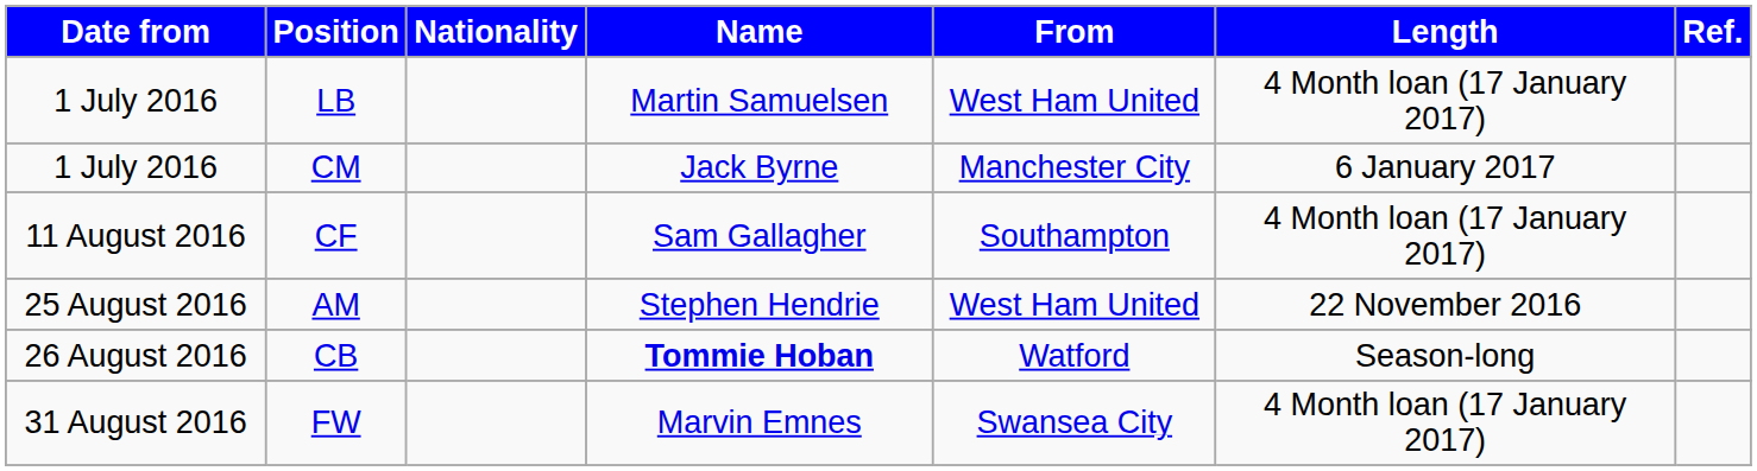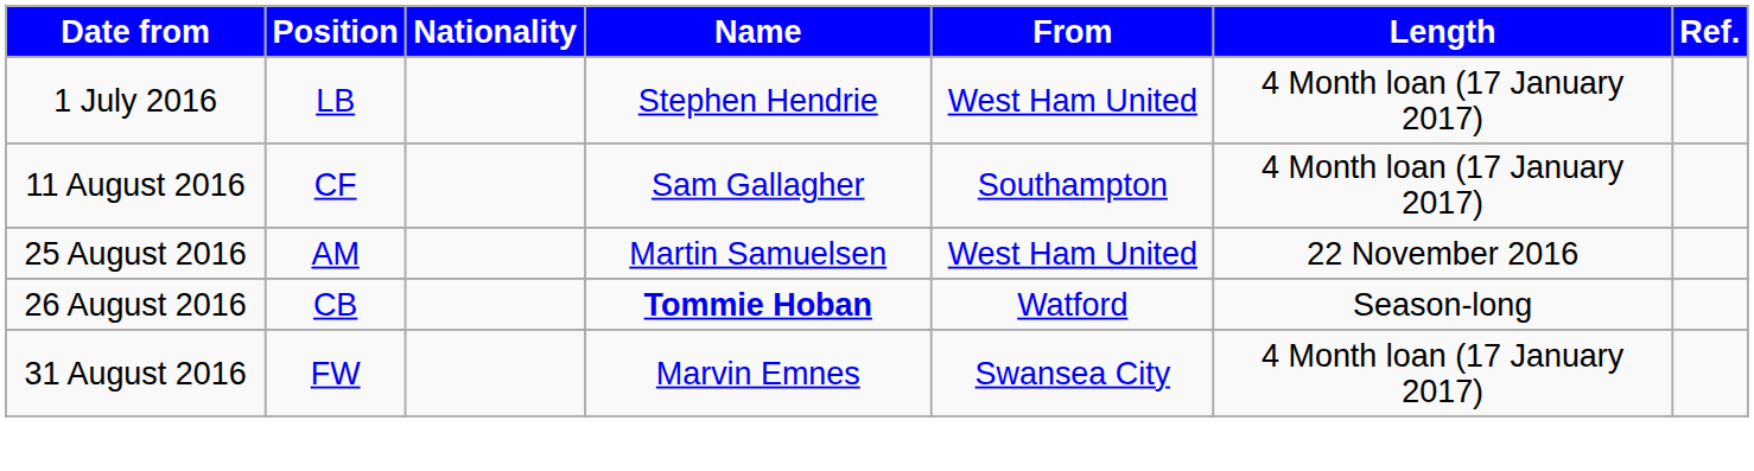LB | Name: Martin Samuelsen -> Stephen Hendrie
- row: 1 July 2016 | CM | Jack Byrne | Manchester City | 6 January 2017
AM | Name: Stephen Hendrie -> Martin Samuelsen
